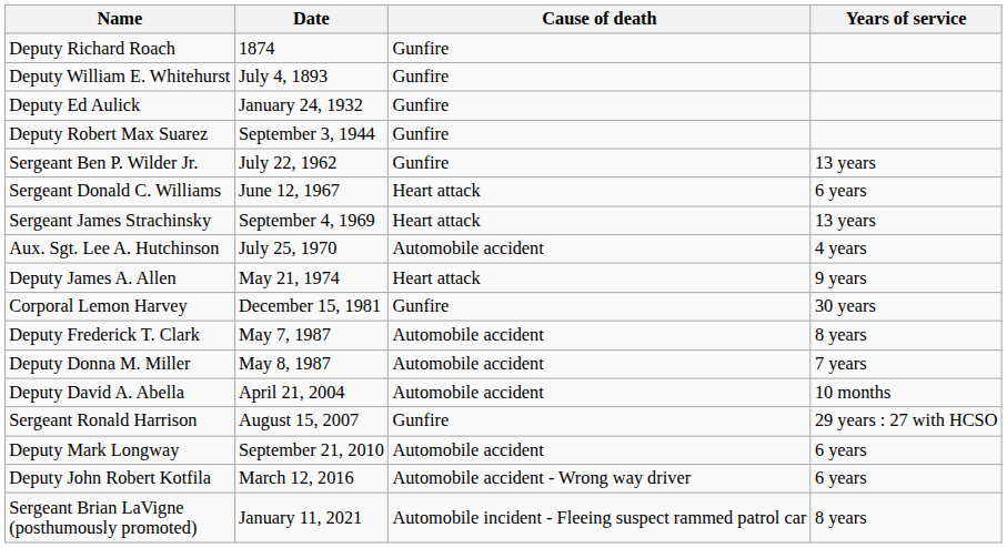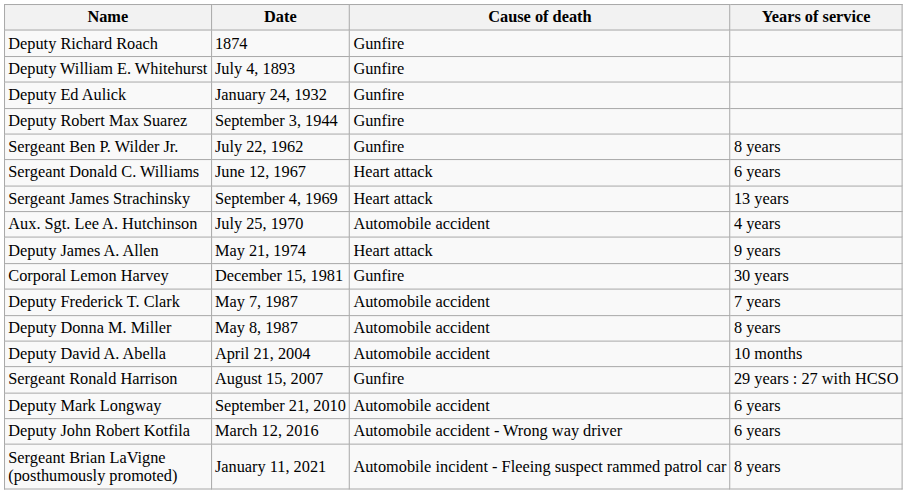Sergeant Ben P. Wilder Jr. | Years of service: 13 years -> 8 years
Deputy Frederick T. Clark | Years of service: 8 years -> 7 years
Deputy Donna M. Miller | Years of service: 7 years -> 8 years
